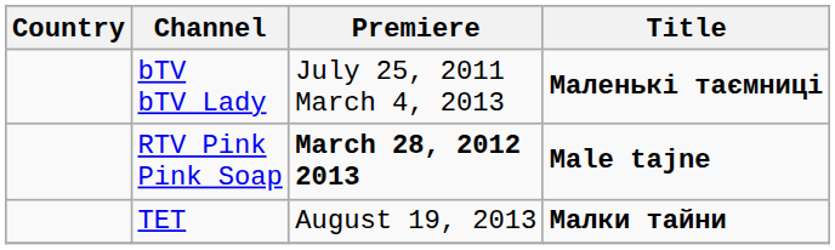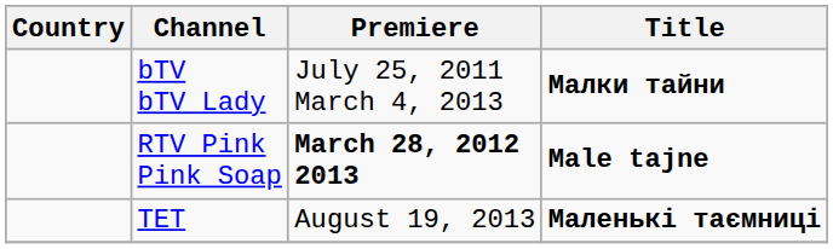bTV bTV Lady | Title: Маленькі таємниці -> Малки тайни
ТЕТ | Title: Малки тайни -> Маленькі таємниці
